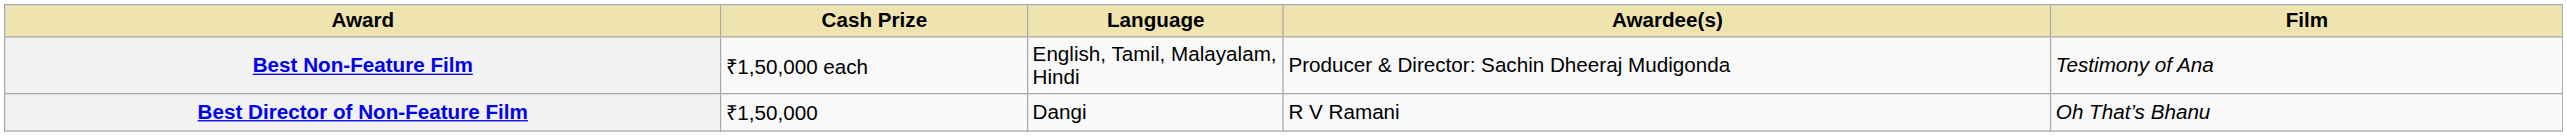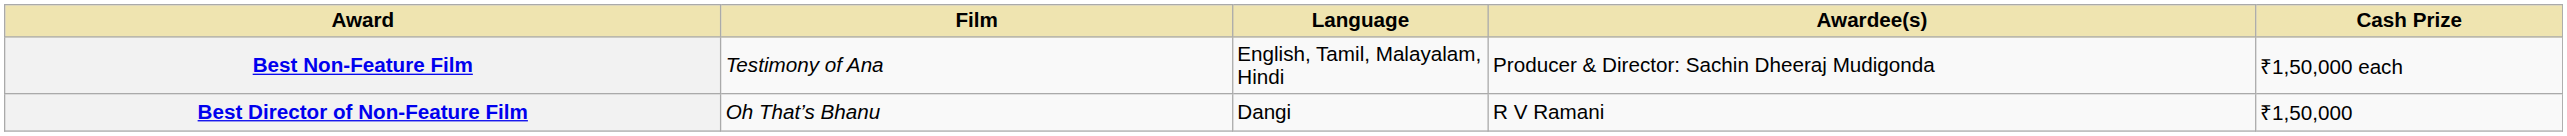columns swapped: Film <-> Cash Prize
